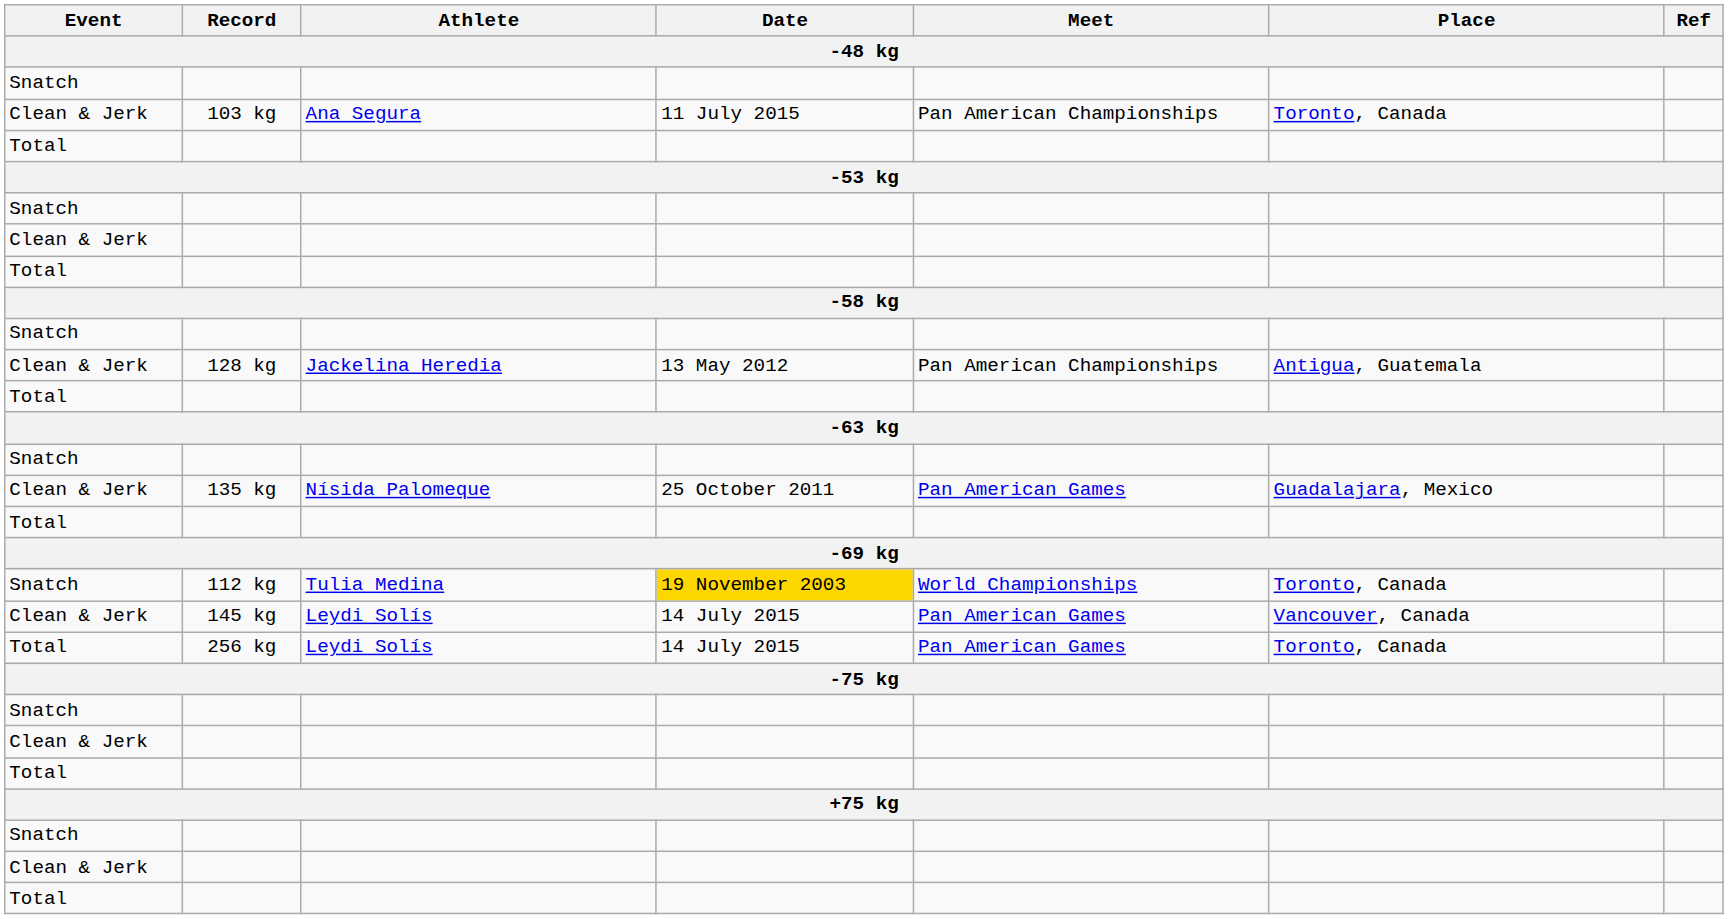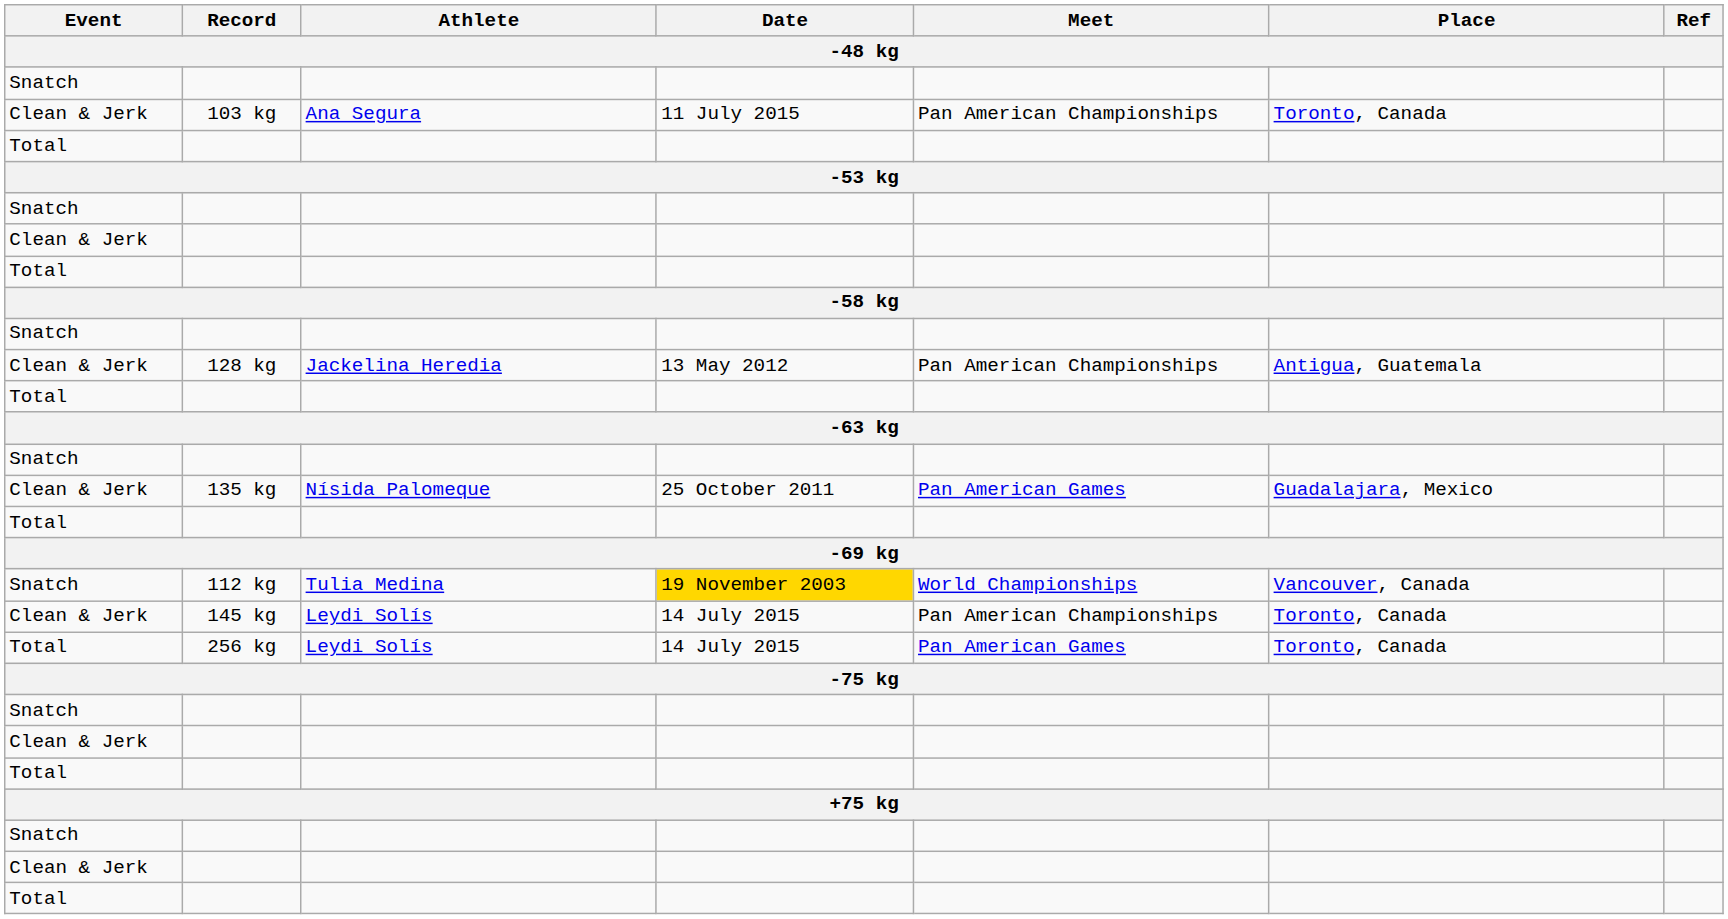112 kg | Place: Toronto, Canada -> Vancouver, Canada
145 kg | Meet: Pan American Games -> Pan American Championships
145 kg | Place: Vancouver, Canada -> Toronto, Canada
